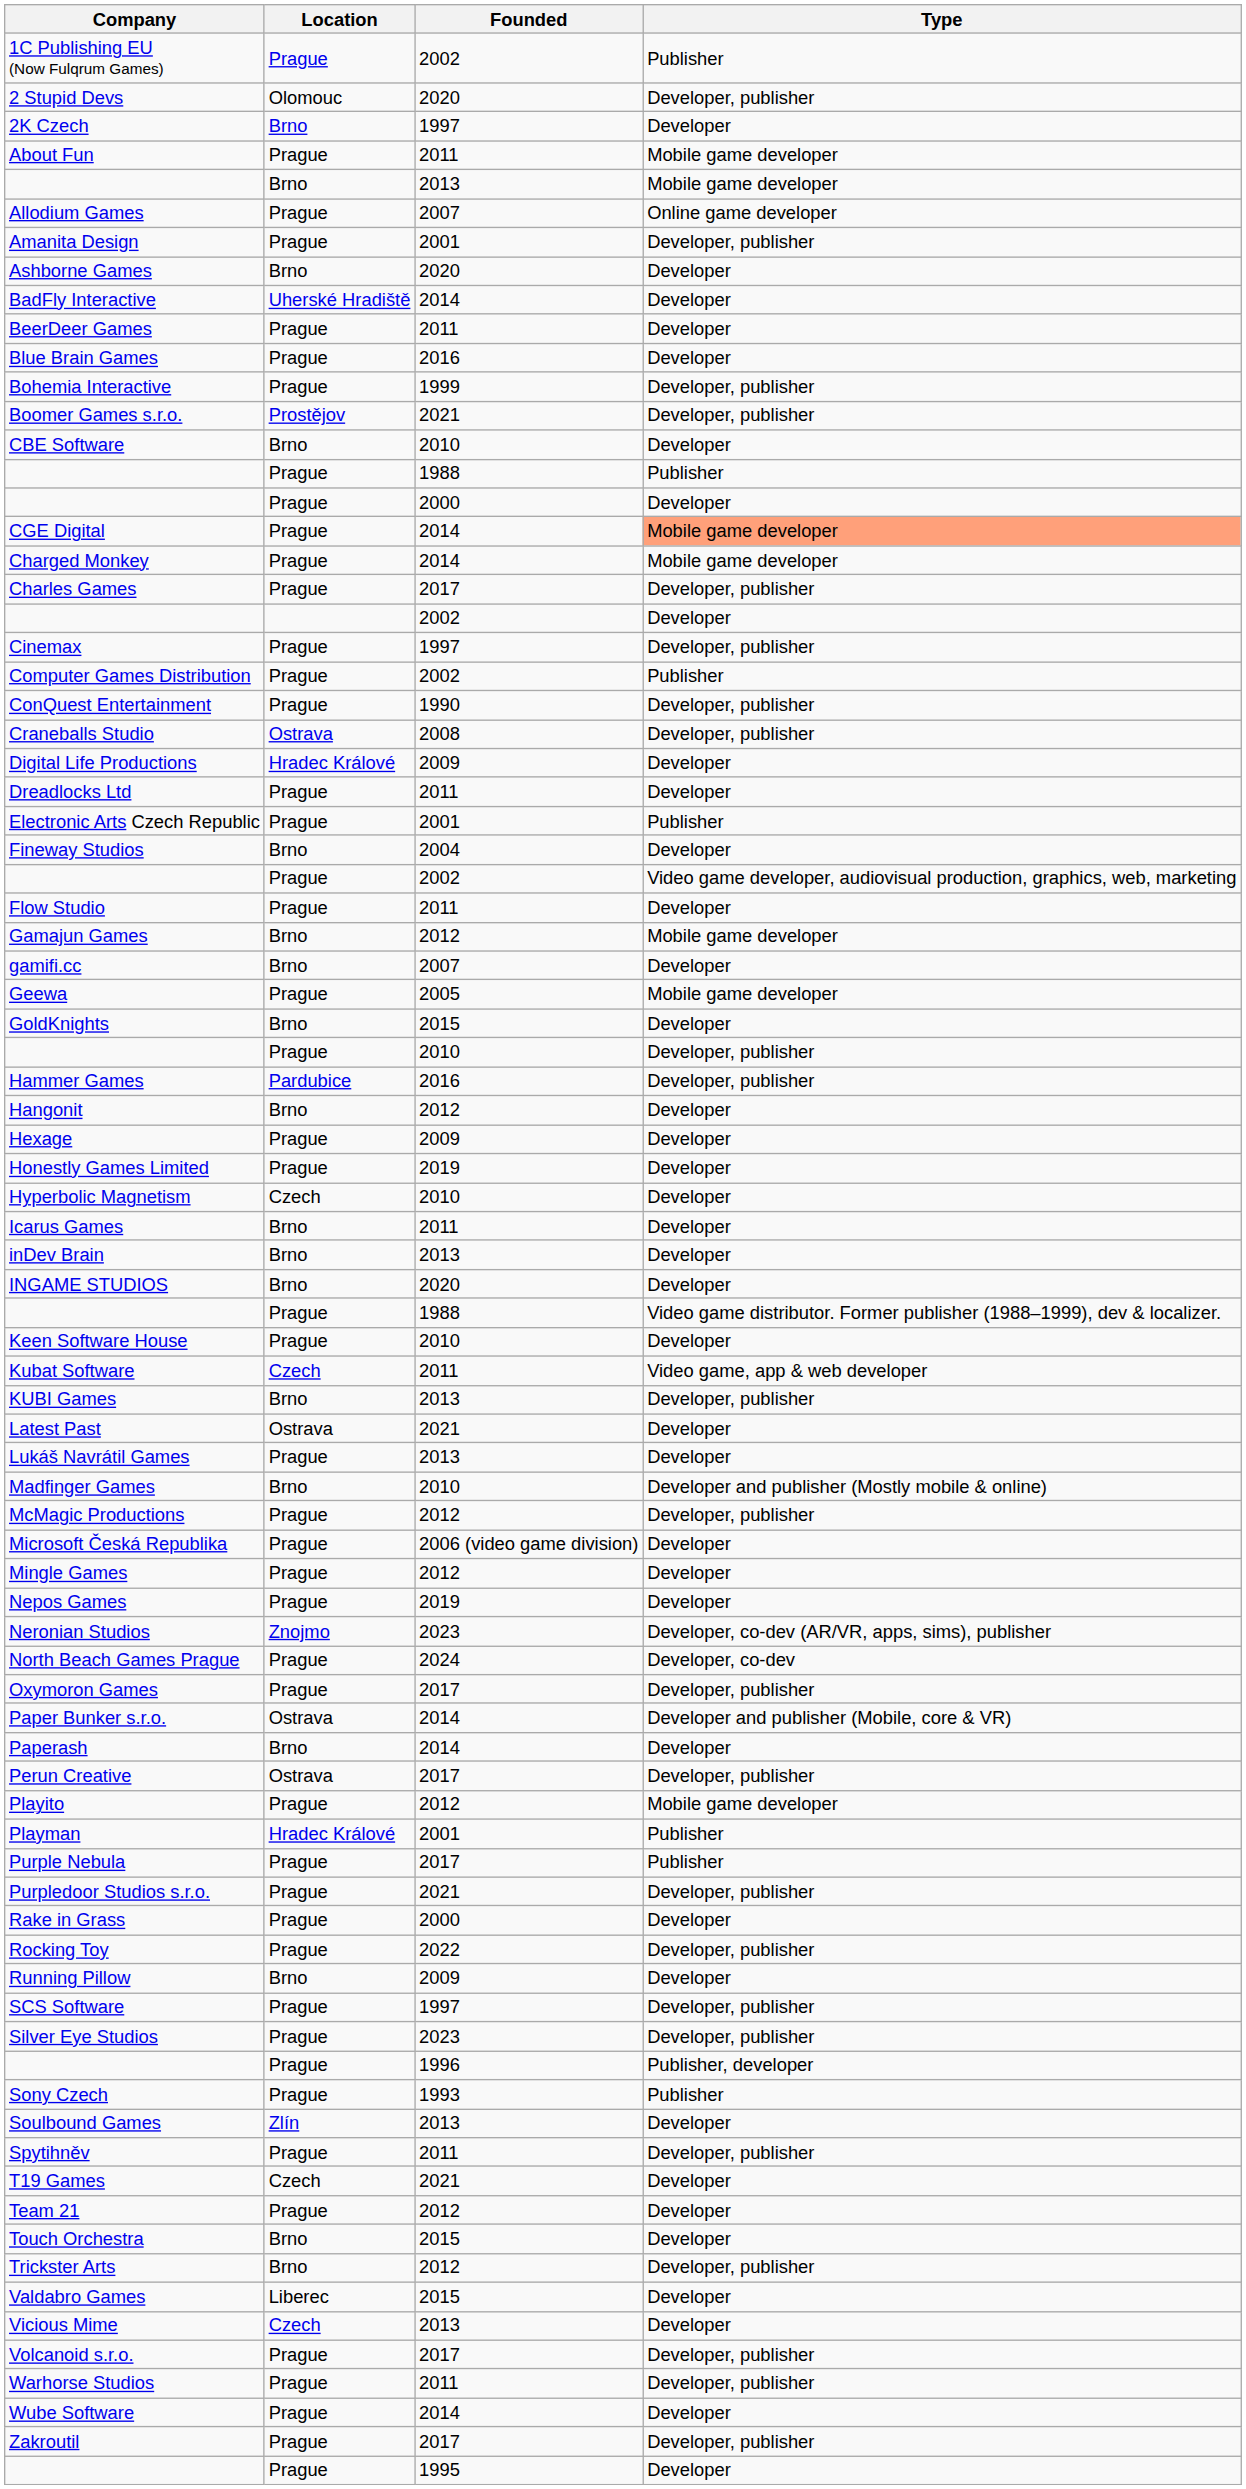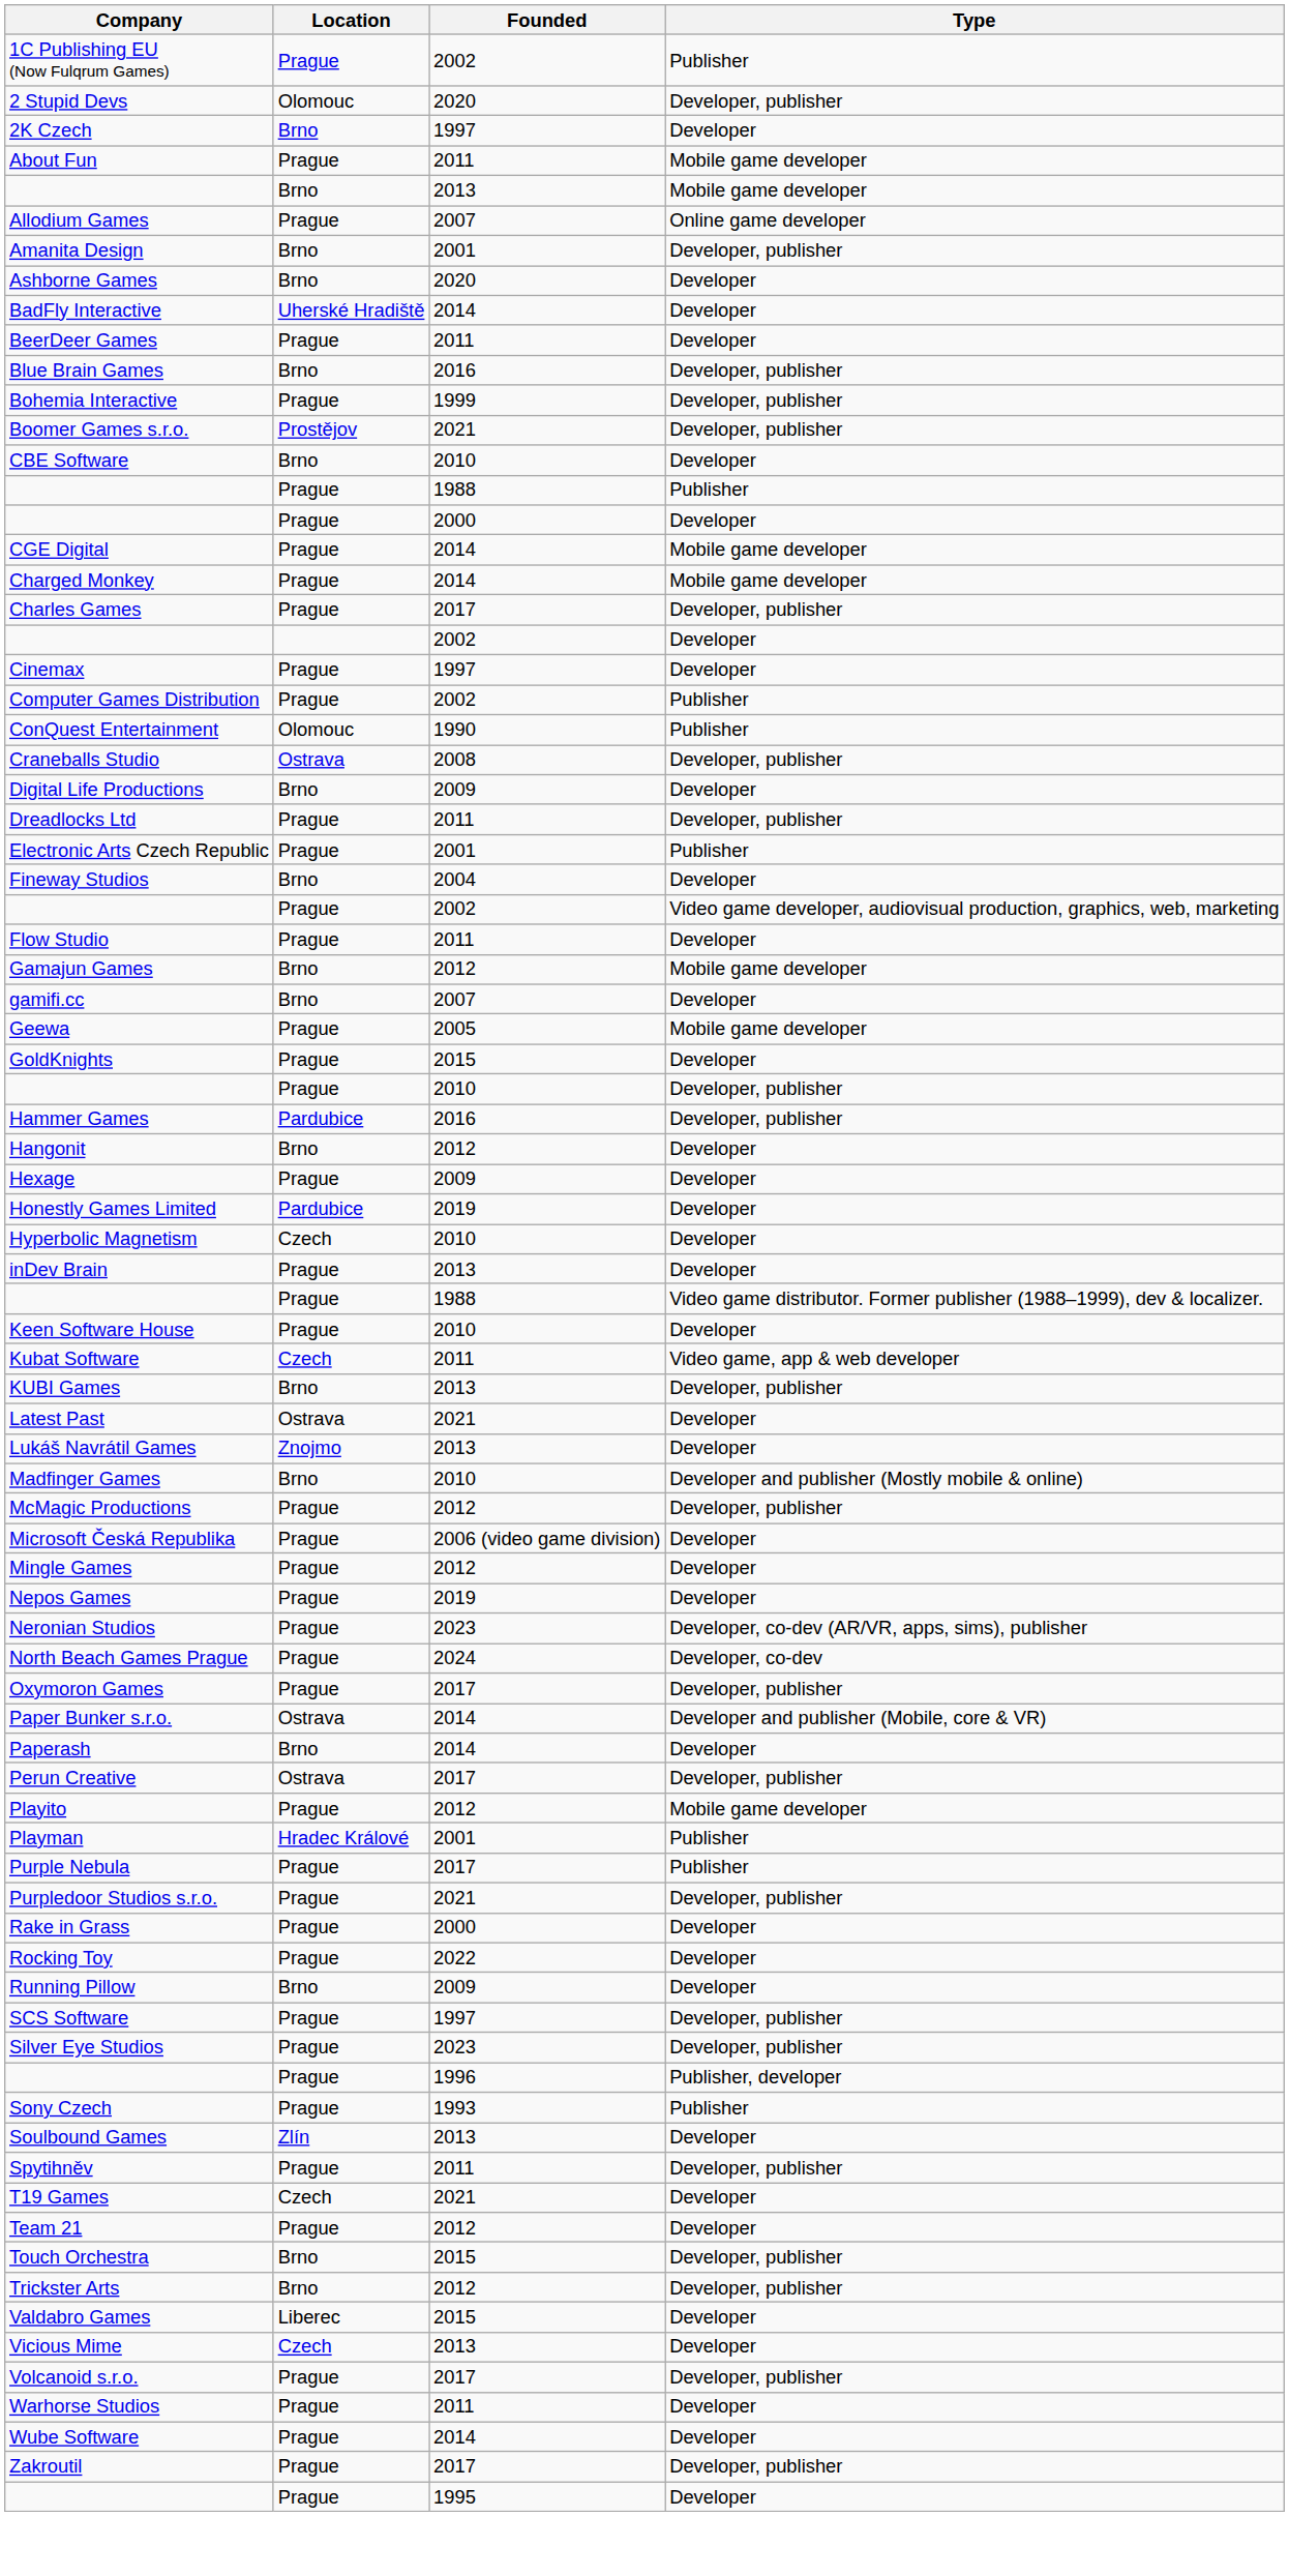Amanita Design | Location: Prague -> Brno
Blue Brain Games | Location: Prague -> Brno
Blue Brain Games | Type: Developer -> Developer, publisher
CGE Digital | Type: lightsalmon background -> no background
Cinemax | Type: Developer, publisher -> Developer
ConQuest Entertainment | Location: Prague -> Olomouc
ConQuest Entertainment | Type: Developer, publisher -> Publisher
Digital Life Productions | Location: Hradec Králové -> Brno
Dreadlocks Ltd | Type: Developer -> Developer, publisher
GoldKnights | Location: Brno -> Prague
Honestly Games Limited | Location: Prague -> Pardubice
- row: Icarus Games | Brno | 2011 | Developer
inDev Brain | Location: Brno -> Prague
- row: INGAME STUDIOS | Brno | 2020 | Developer
Lukáš Navrátil Games | Location: Prague -> Znojmo
Neronian Studios | Location: Znojmo -> Prague
Rocking Toy | Type: Developer, publisher -> Developer
Touch Orchestra | Type: Developer -> Developer, publisher
Warhorse Studios | Type: Developer, publisher -> Developer
